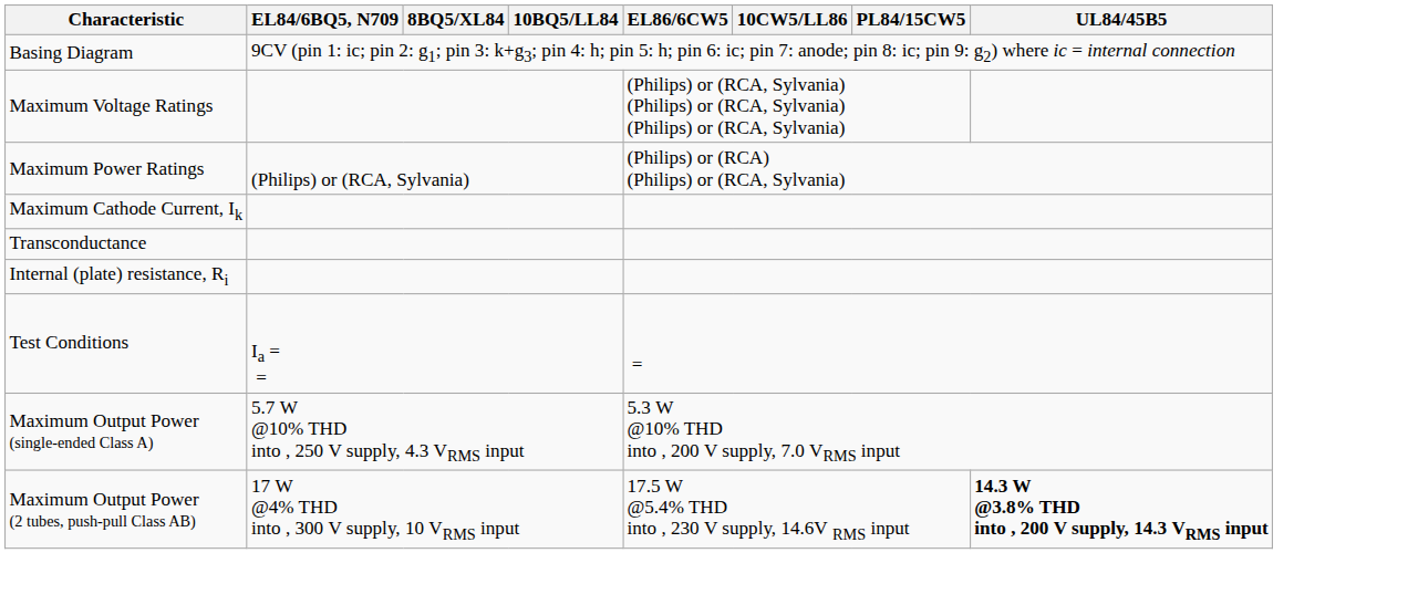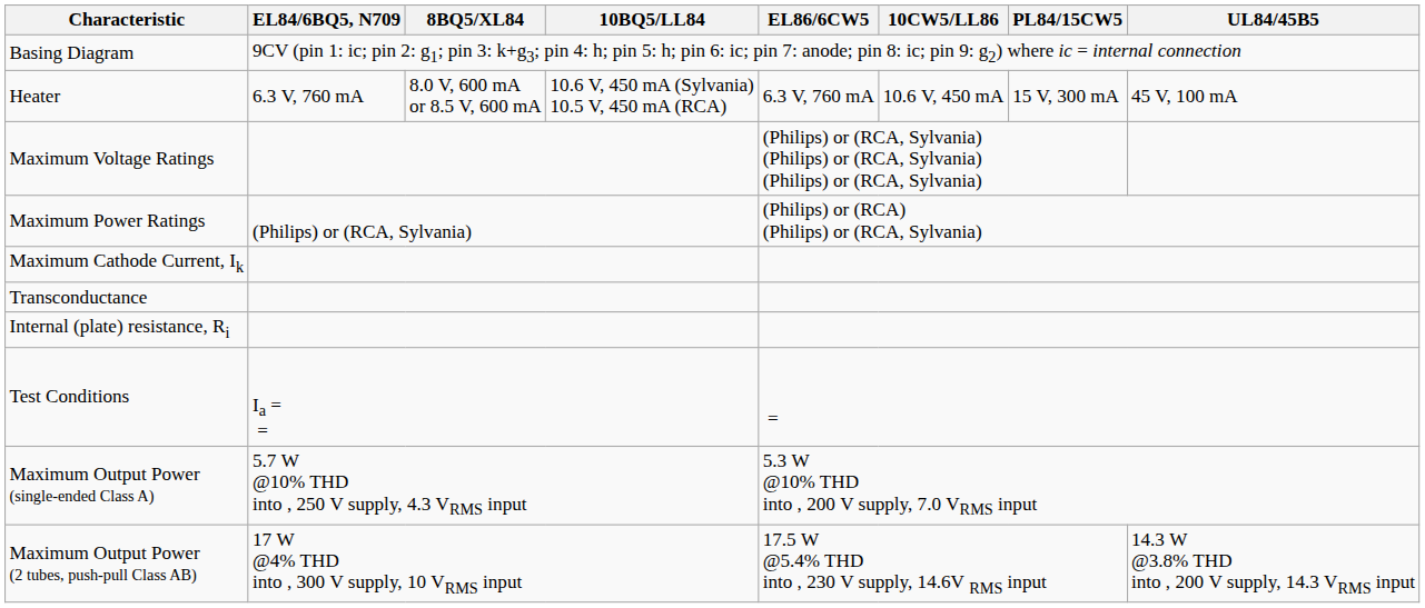+ row: Heater | 6.3 V, 760 mA | 8.0 V, 600 mA or 8.5 V, 600 mA | 10.6 V, 450 mA (Sylvania) 10.5 V, 450 mA (RCA) | 6.3 V, 760 mA | 10.6 V, 450 mA | 15 V, 300 mA | 45 V, 100 mA
Maximum Output Power (2 tubes, push-pull Class AB) | UL84/45B5: bold -> normal
